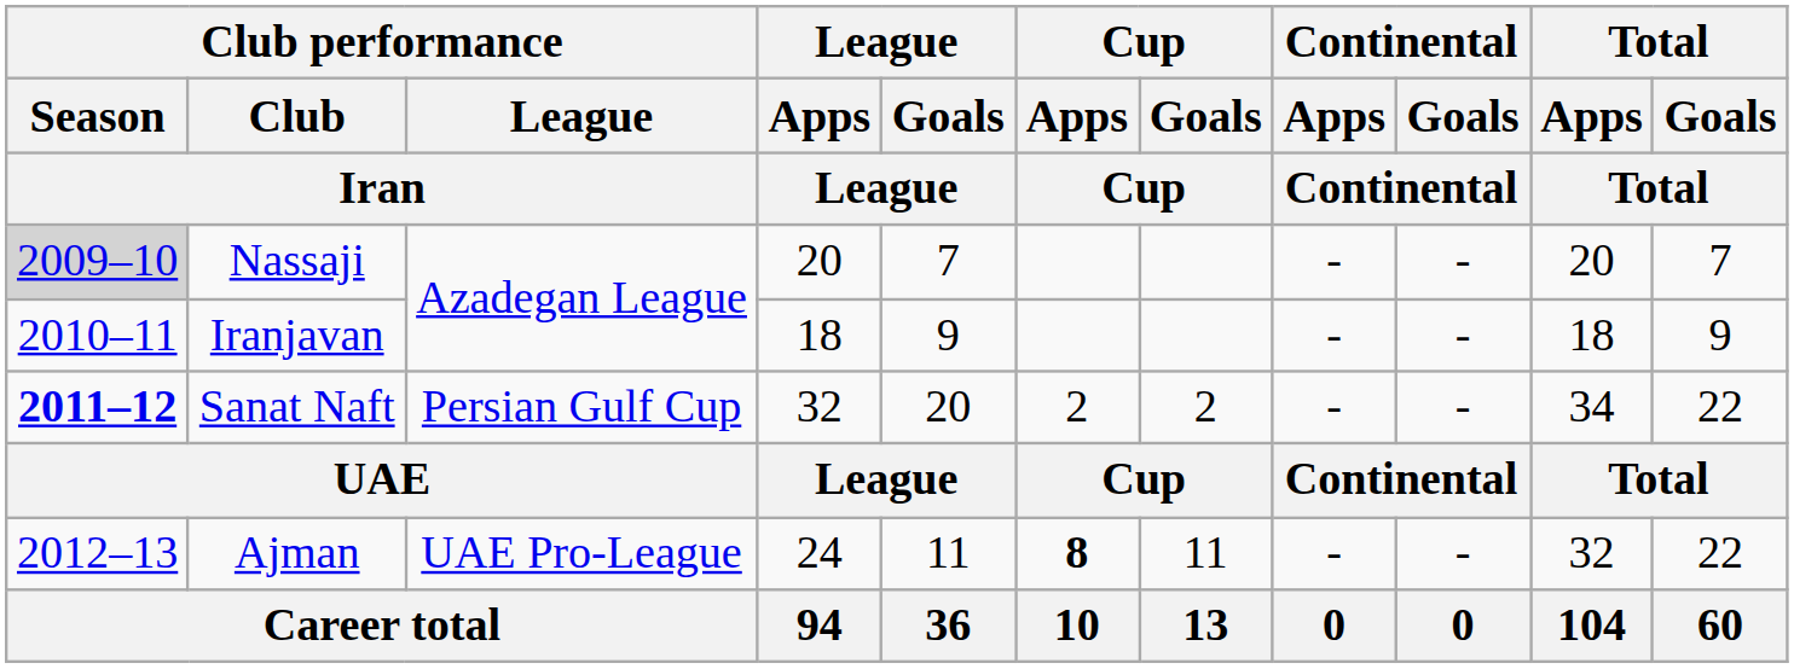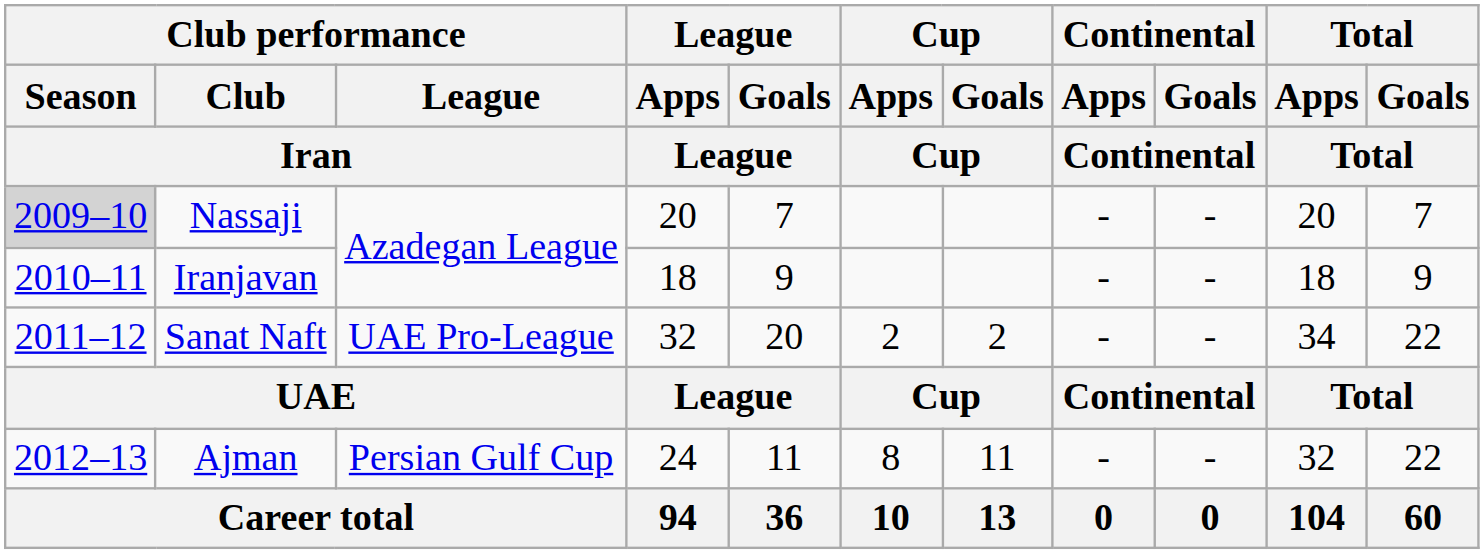Sanat Naft | Club performance / Season / Iran: bold -> normal
Sanat Naft | Club performance / League / Iran: Persian Gulf Cup -> UAE Pro-League
Ajman | Club performance / League / Iran: UAE Pro-League -> Persian Gulf Cup
Ajman | Cup / Apps / Cup: bold -> normal
